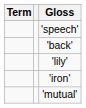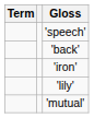rows swapped: 'lily' <-> 'iron'
